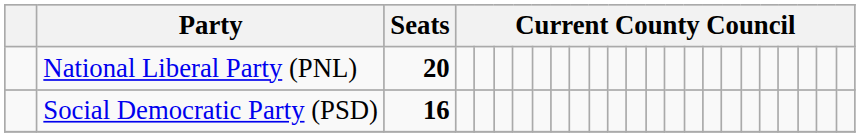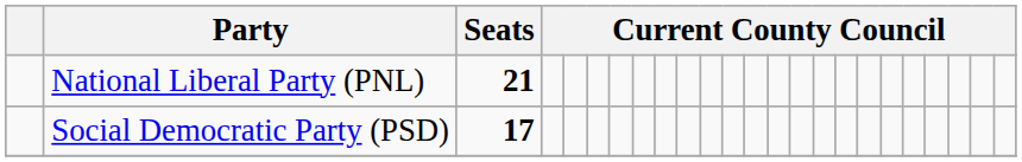National Liberal Party (PNL) | Seats: 20 -> 21
Social Democratic Party (PSD) | Seats: 16 -> 17
